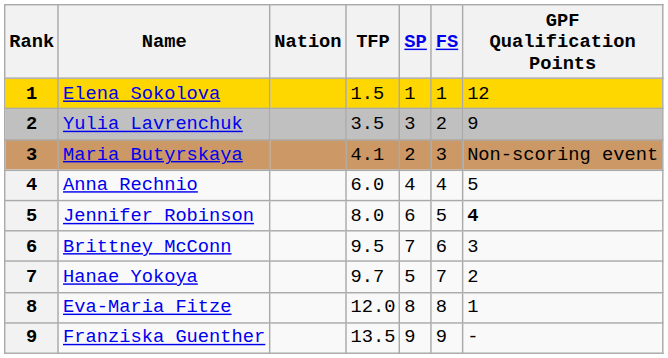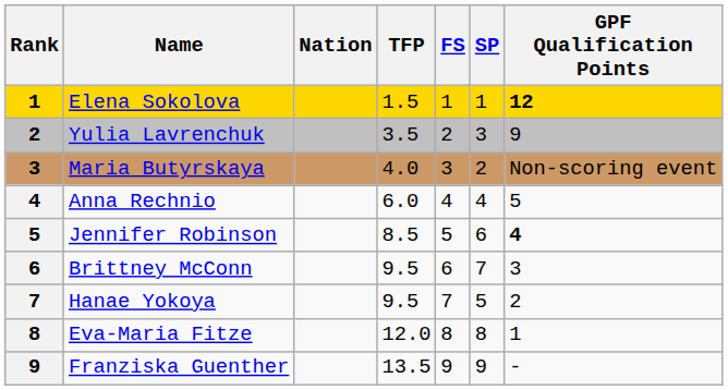columns swapped: SP <-> FS
Elena Sokolova | GPF Qualification Points: normal -> bold
Maria Butyrskaya | TFP: 4.1 -> 4.0
Jennifer Robinson | TFP: 8.0 -> 8.5
Hanae Yokoya | TFP: 9.7 -> 9.5
